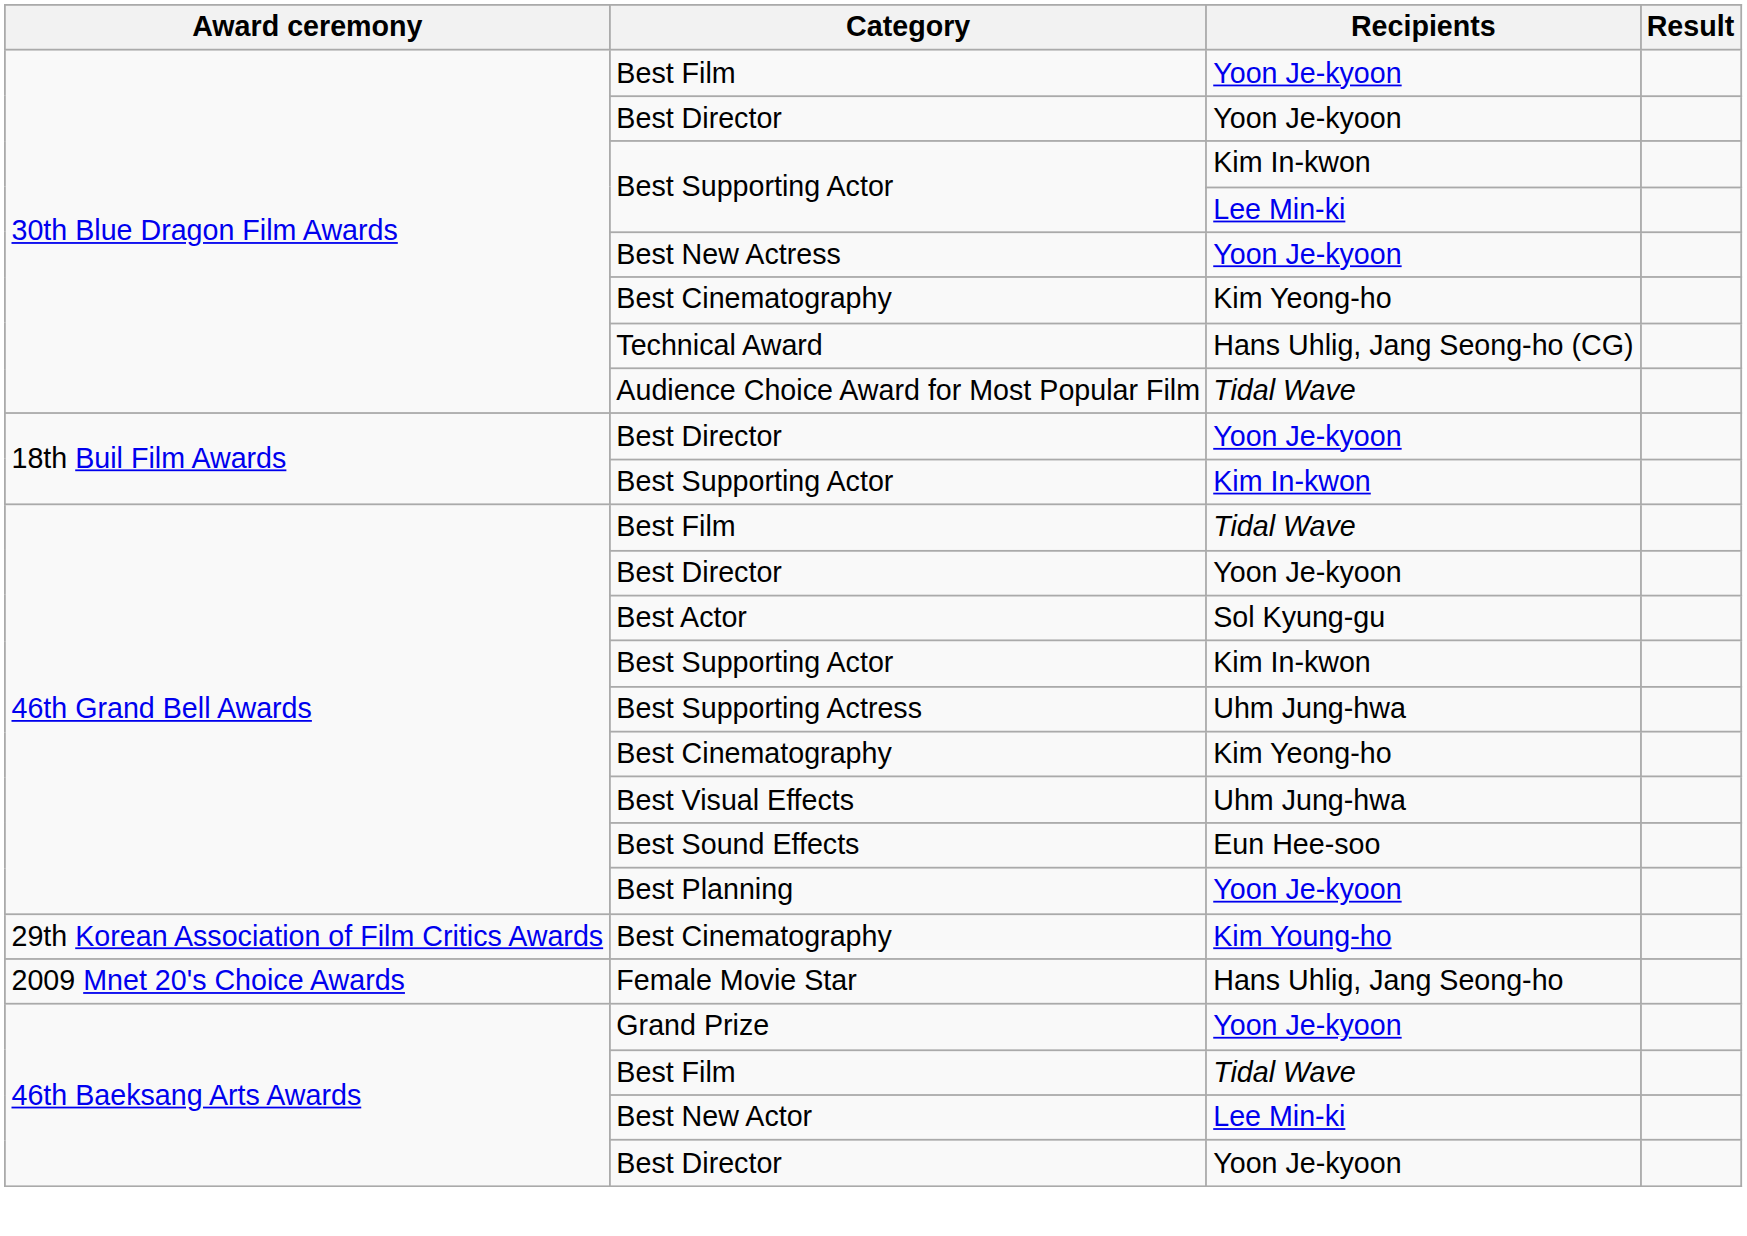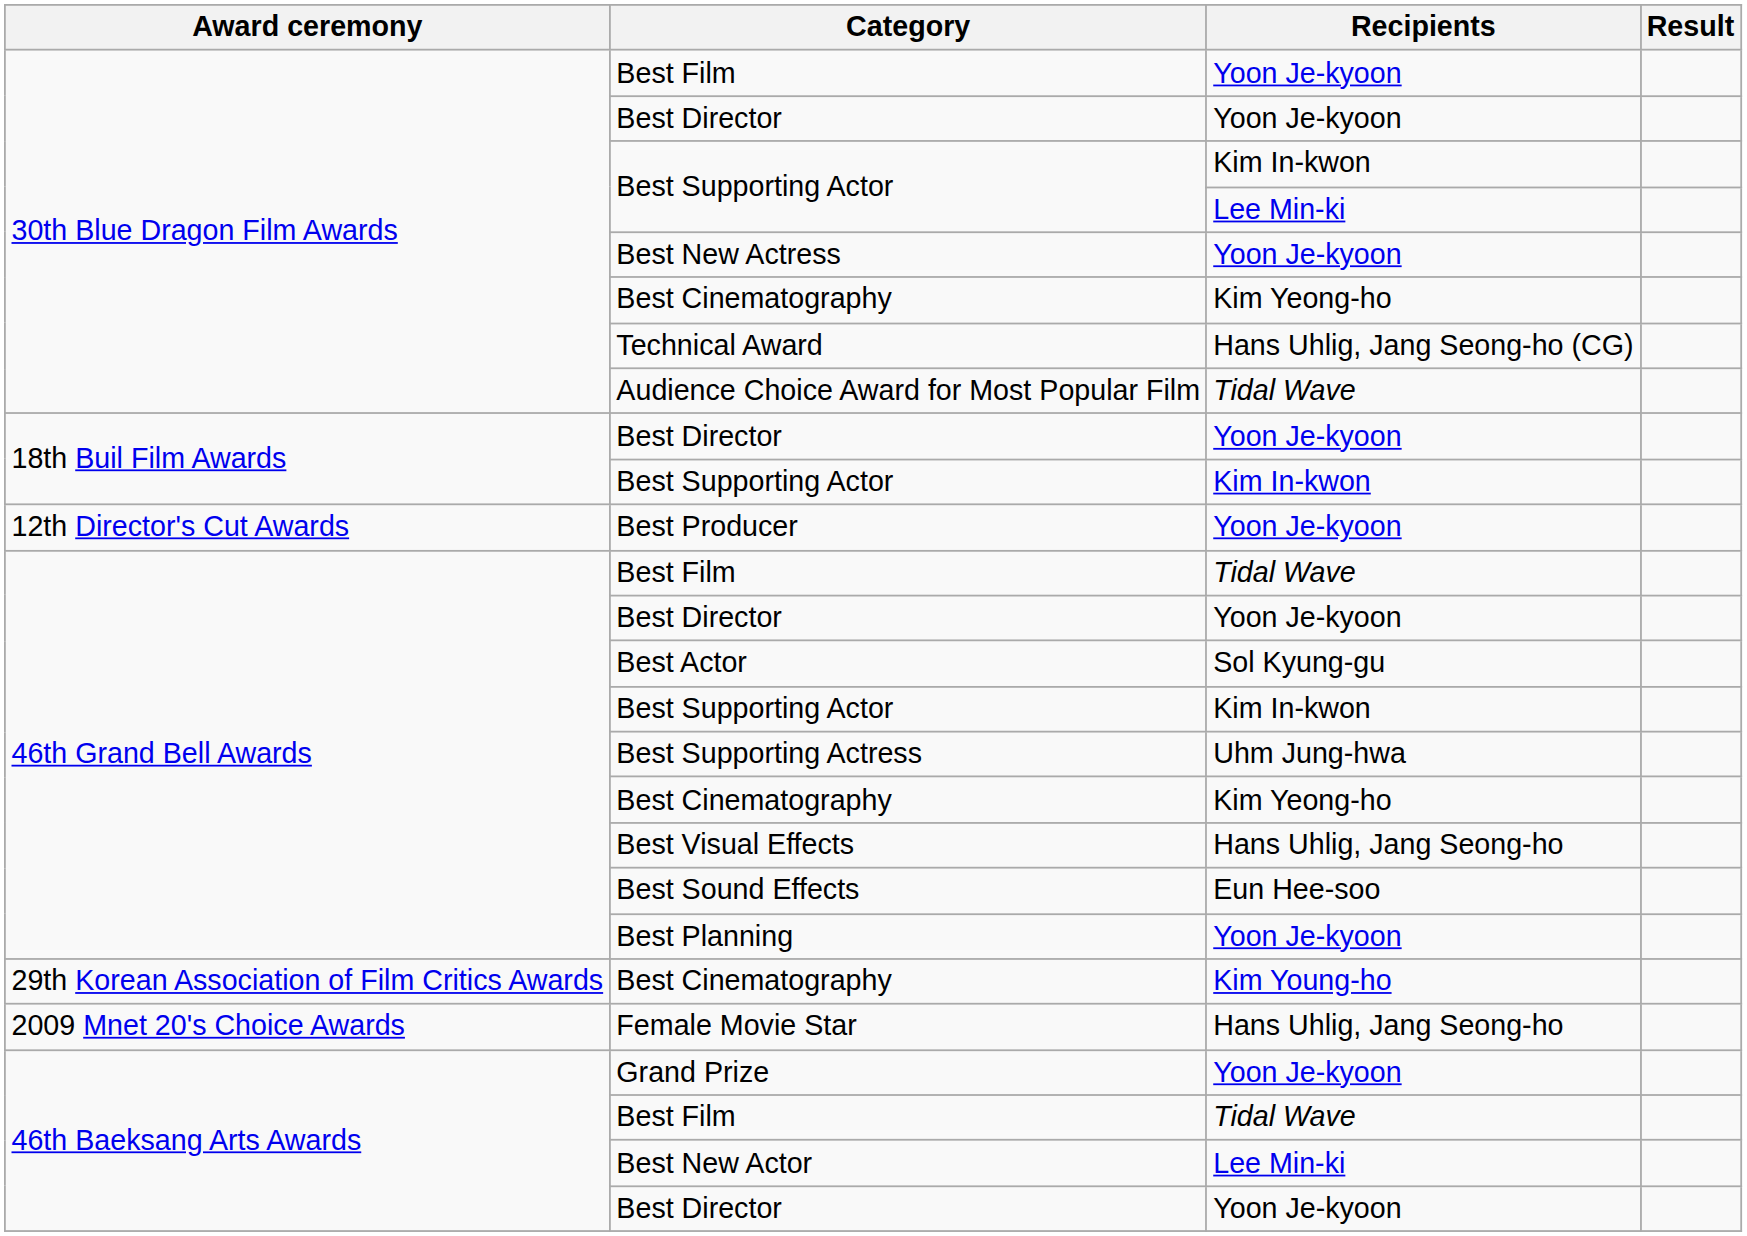+ row: 12th Director's Cut Awards | Best Producer | Yoon Je-kyoon
Best Visual Effects | Recipients: Uhm Jung-hwa -> Hans Uhlig, Jang Seong-ho
